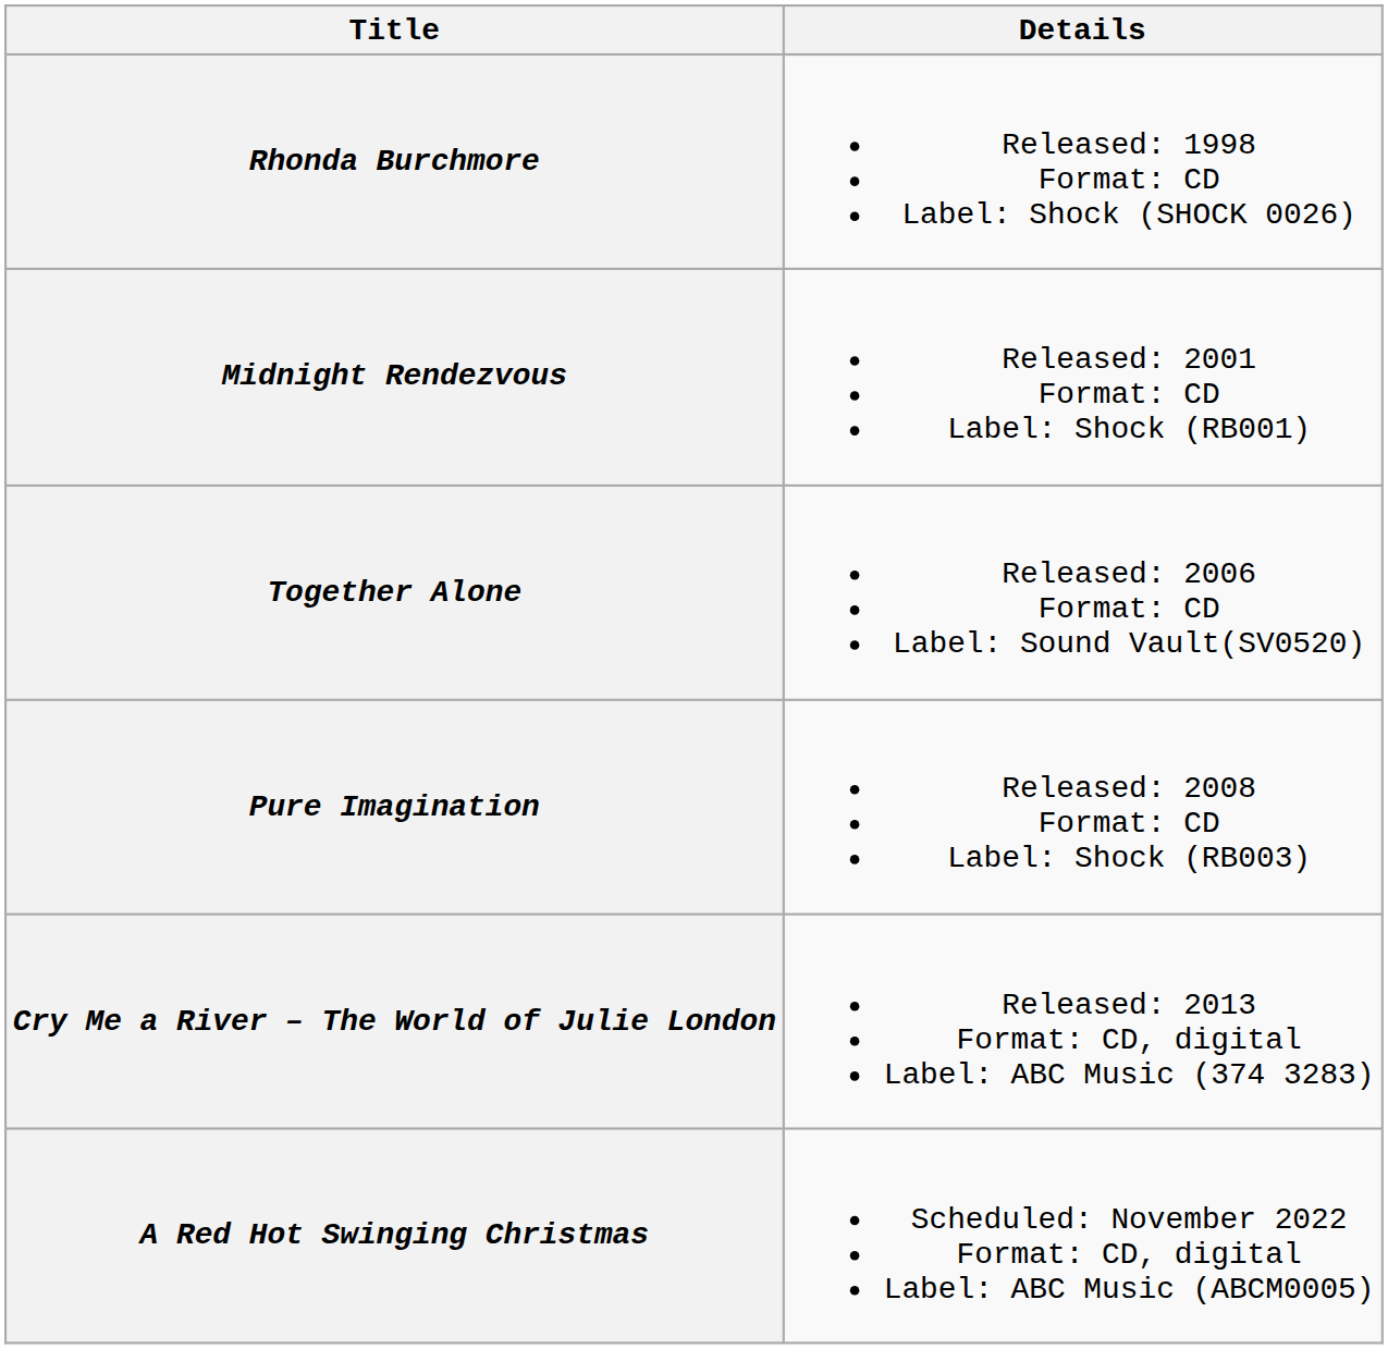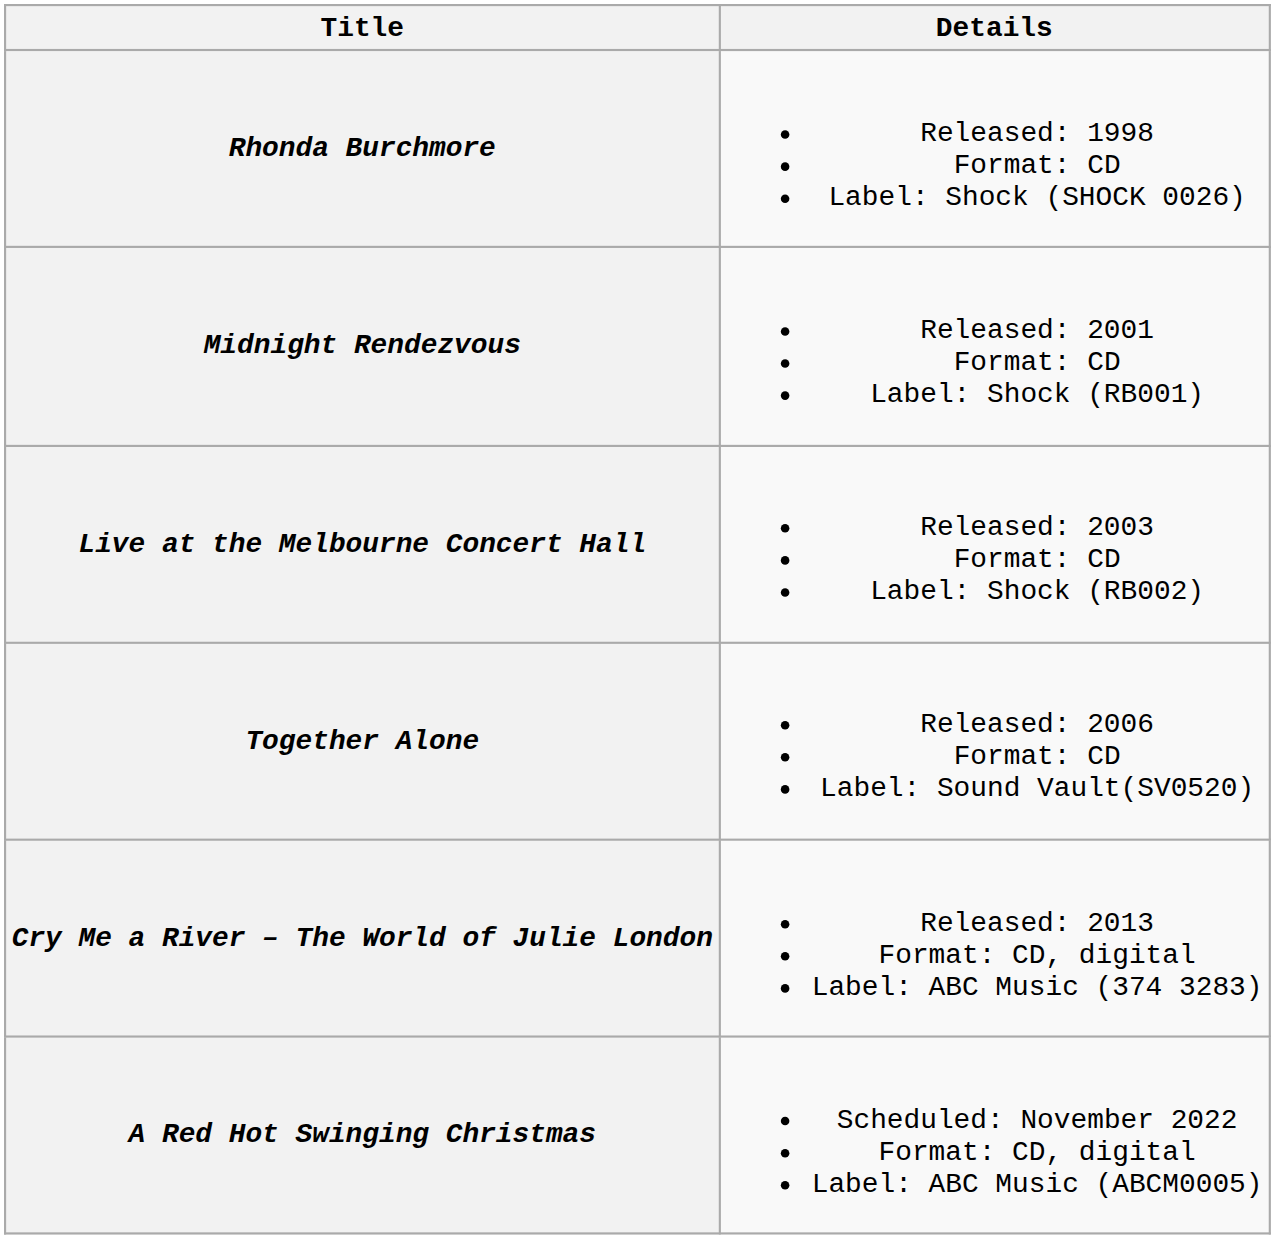+ row: Live at the Melbourne Concert Hall | Released: 2003 Format: CD Label: Shock (RB002)
- row: Pure Imagination | Released: 2008 Format: CD Label: Shock (RB003)
